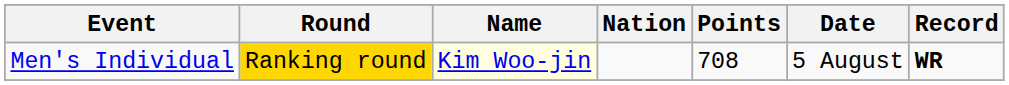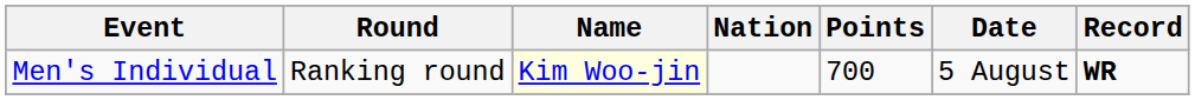Men's Individual | Round: gold background -> no background
Men's Individual | Points: 708 -> 700
